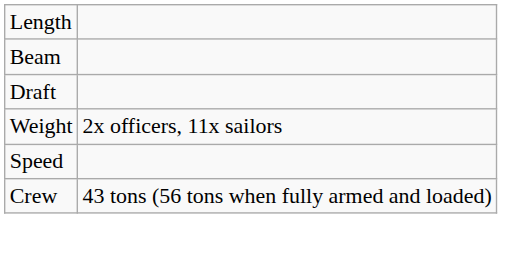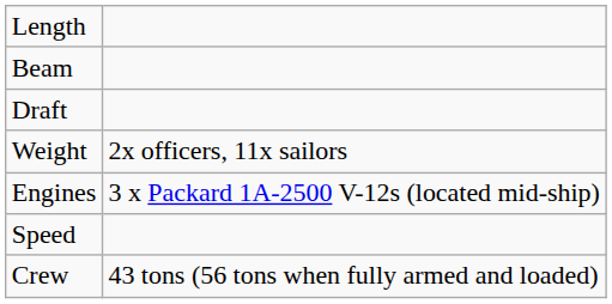+ row: Engines | 3 x Packard 1A-2500 V-12s (located mid-ship)
